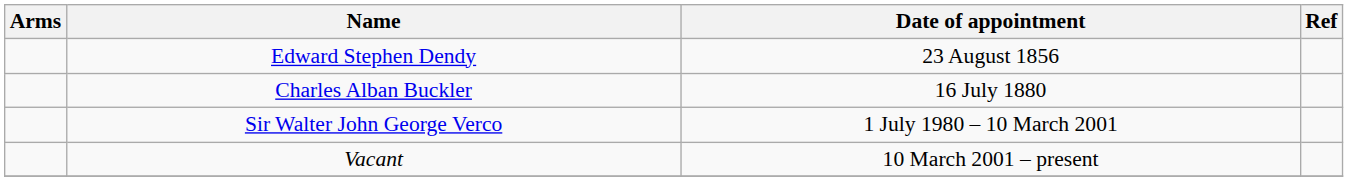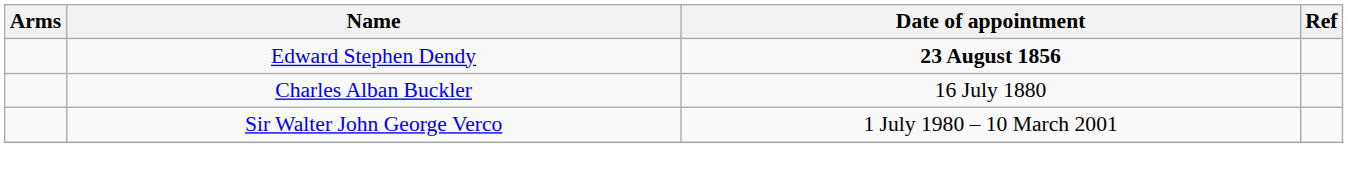Edward Stephen Dendy | Date of appointment: normal -> bold
- row: Vacant | 10 March 2001 – present
